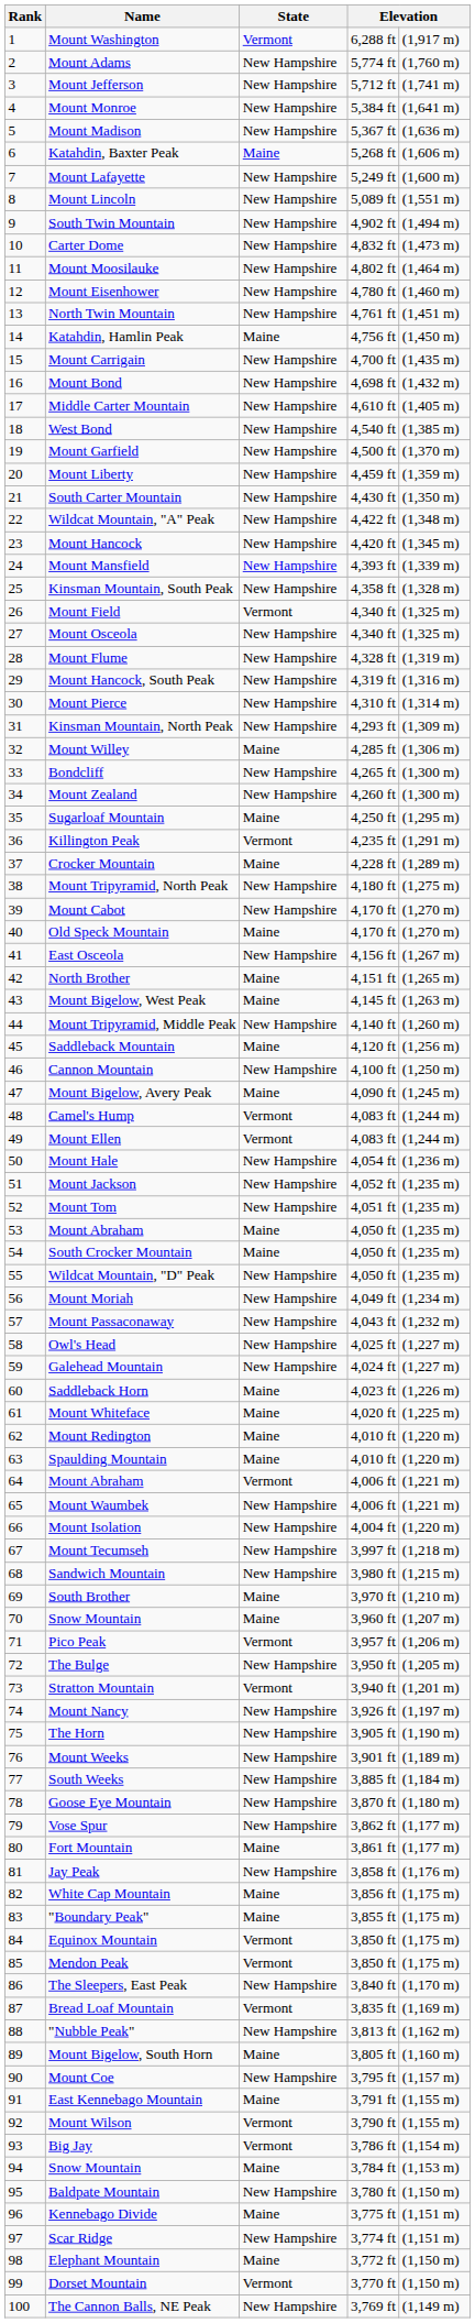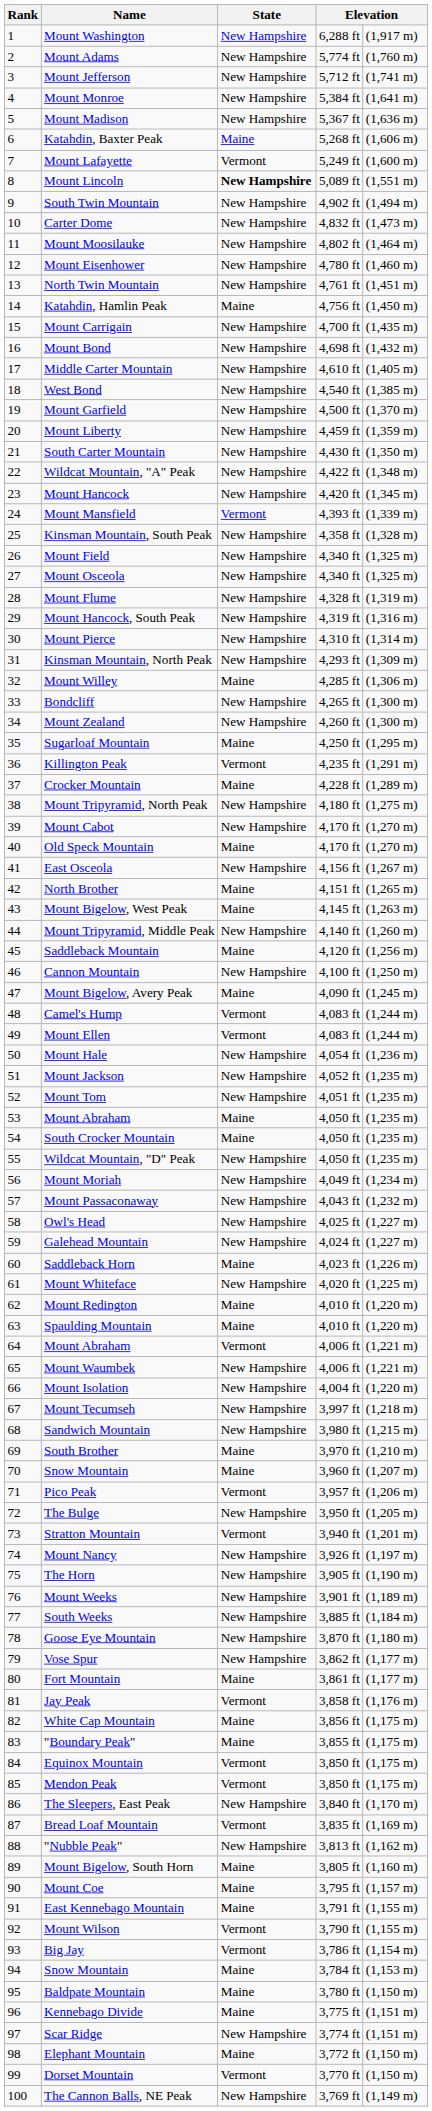Mount Washington | State: Vermont -> New Hampshire
Mount Lafayette | State: New Hampshire -> Vermont
Mount Lincoln | State: normal -> bold
Mount Mansfield | State: New Hampshire -> Vermont
Mount Field | State: Vermont -> New Hampshire
Mount Whiteface | State: Maine -> New Hampshire
Jay Peak | State: New Hampshire -> Vermont
Mount Coe | State: New Hampshire -> Maine
Baldpate Mountain | State: New Hampshire -> Maine
